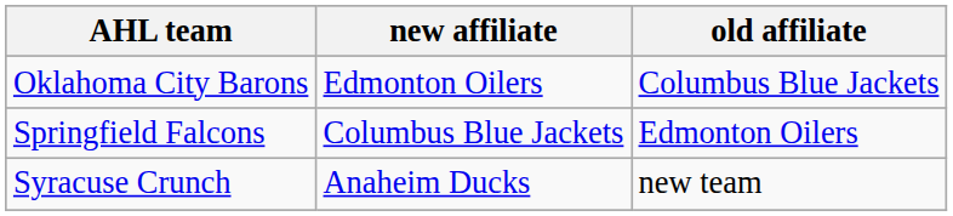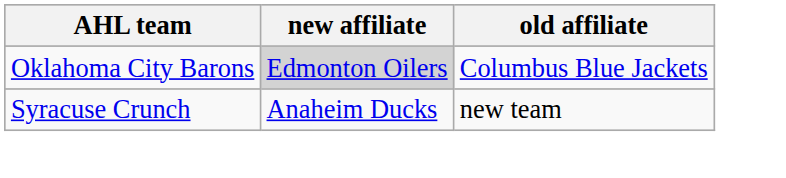Oklahoma City Barons | new affiliate: no background -> lightgrey background
- row: Springfield Falcons | Columbus Blue Jackets | Edmonton Oilers
